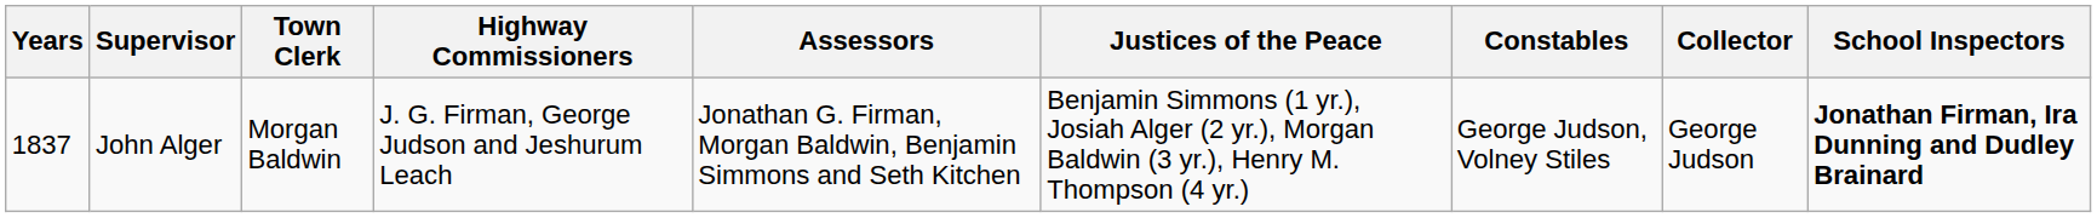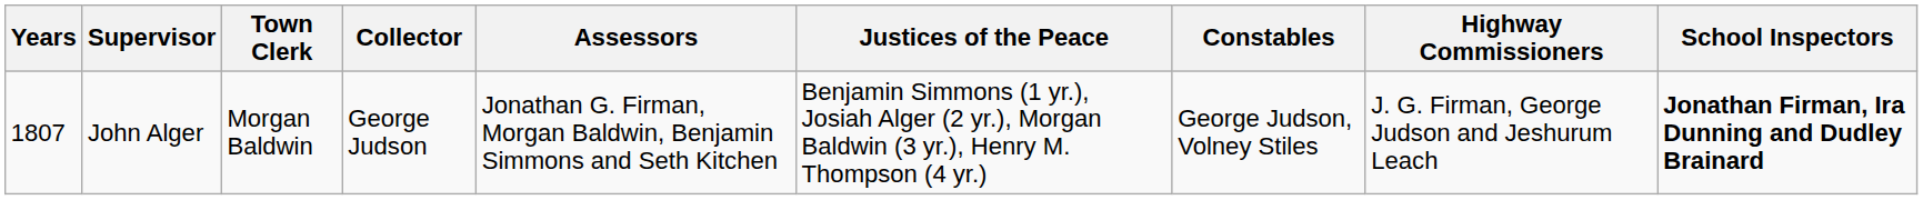columns swapped: Collector <-> Highway Commissioners
John Alger | Years: 1837 -> 1807
